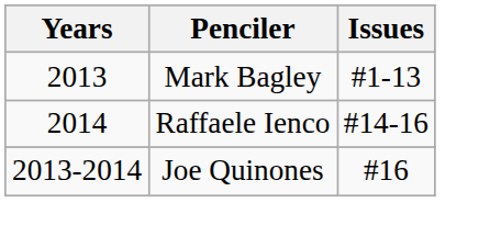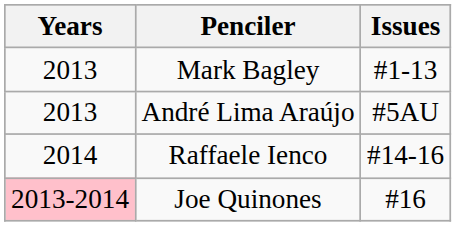+ row: 2013 | André Lima Araújo | #5AU
Joe Quinones | Years: no background -> pink background
